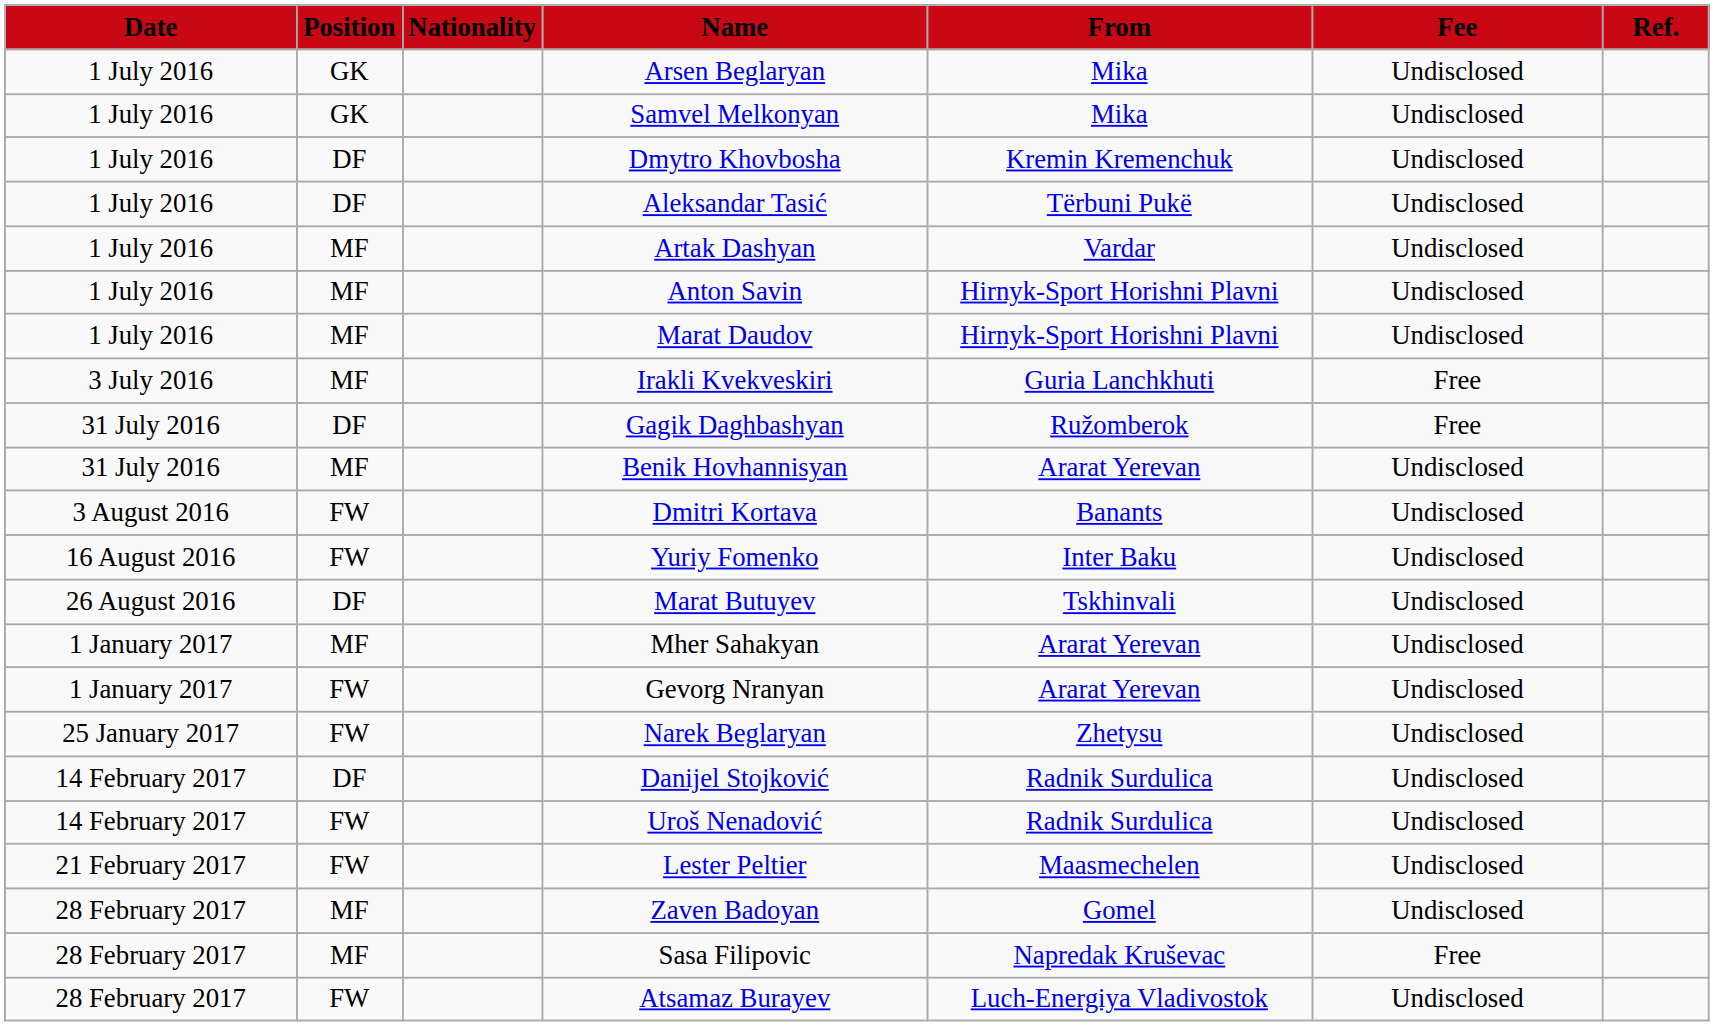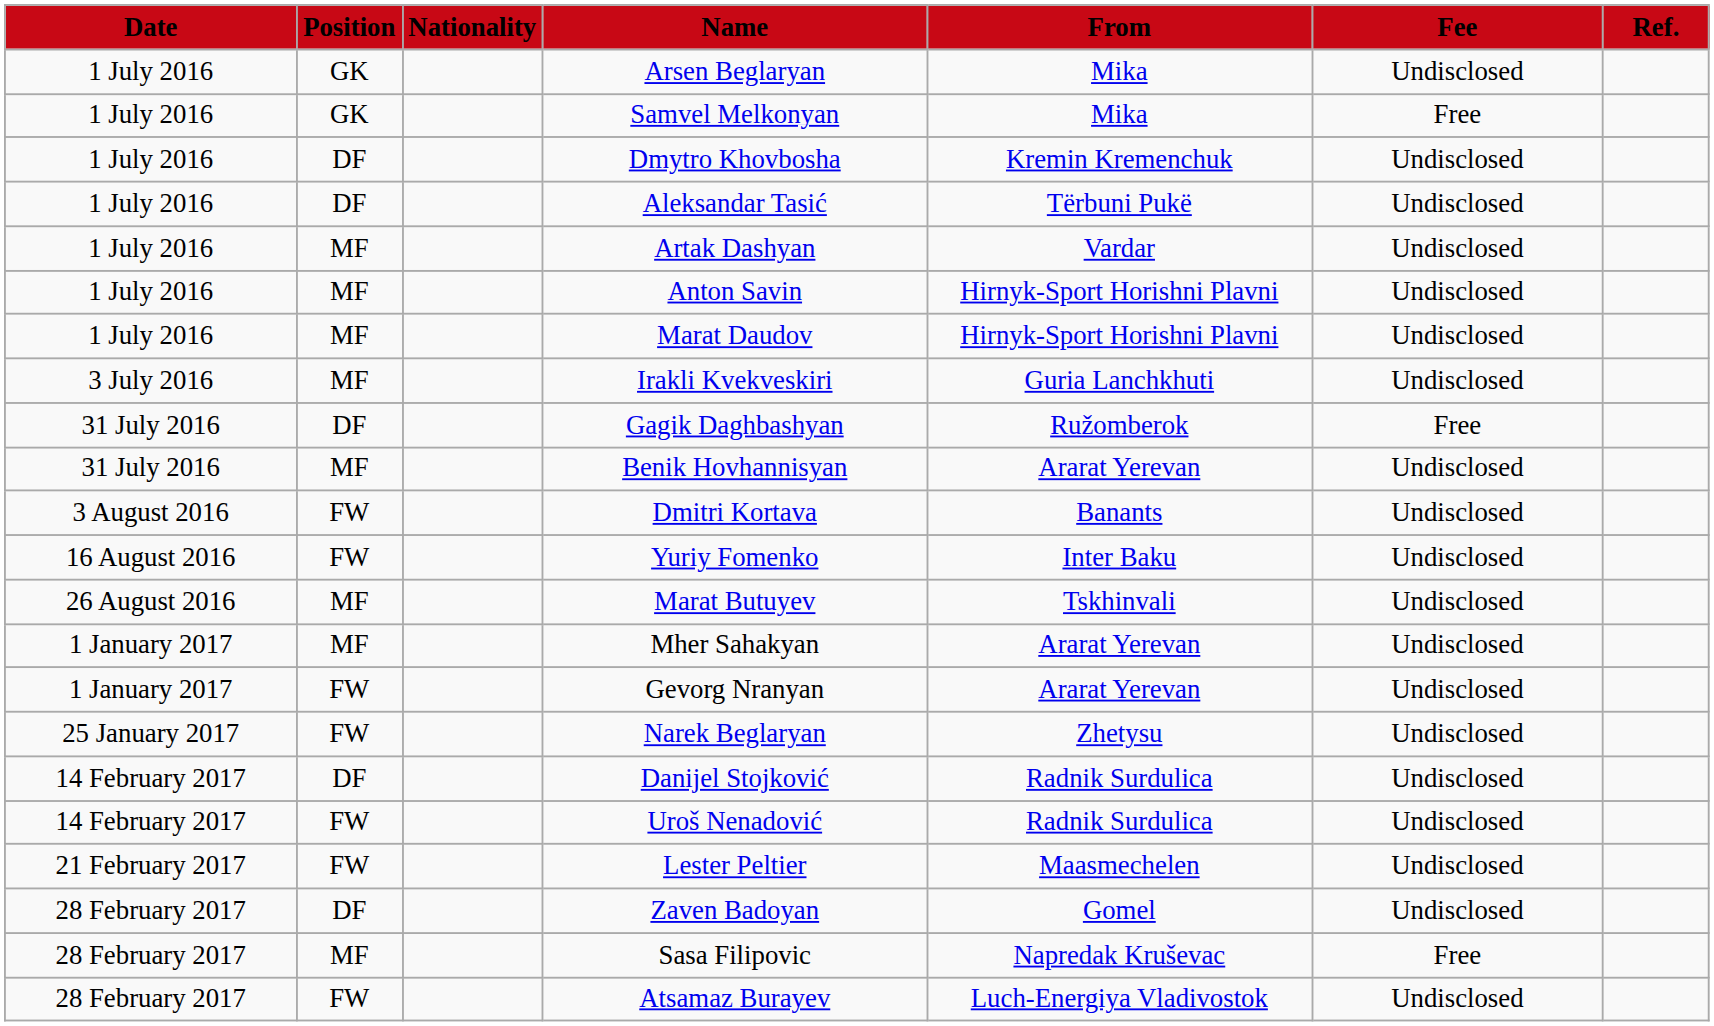Samvel Melkonyan | Fee: Undisclosed -> Free
Irakli Kvekveskiri | Fee: Free -> Undisclosed
Marat Butuyev | Position: DF -> MF
Zaven Badoyan | Position: MF -> DF
